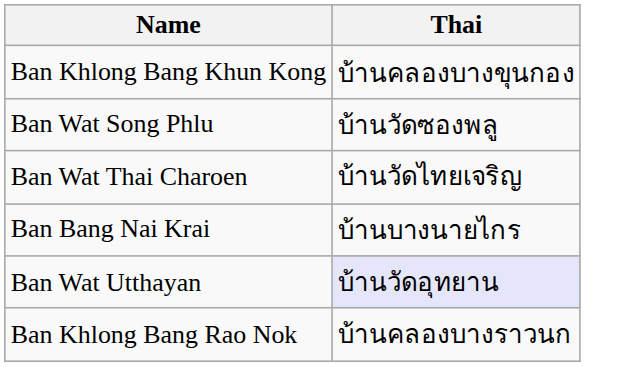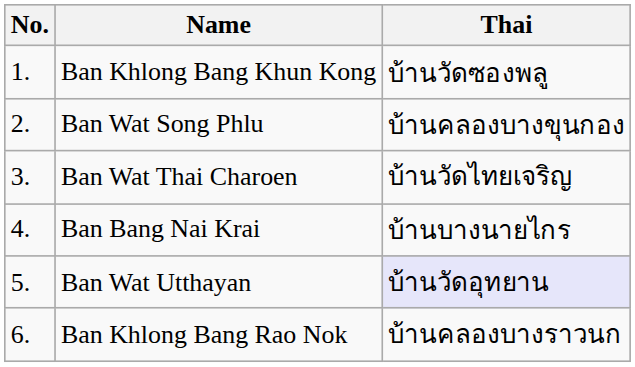+ column: No. | 1. | 2. | 3. | 4. | 5. | 6.
Ban Khlong Bang Khun Kong | Thai: บ้านคลองบางขุนกอง -> บ้านวัดซองพลู
Ban Wat Song Phlu | Thai: บ้านวัดซองพลู -> บ้านคลองบางขุนกอง
